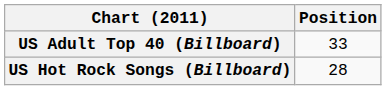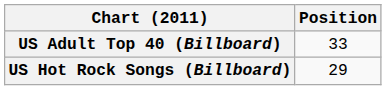US Hot Rock Songs (Billboard) | Position: 28 -> 29
